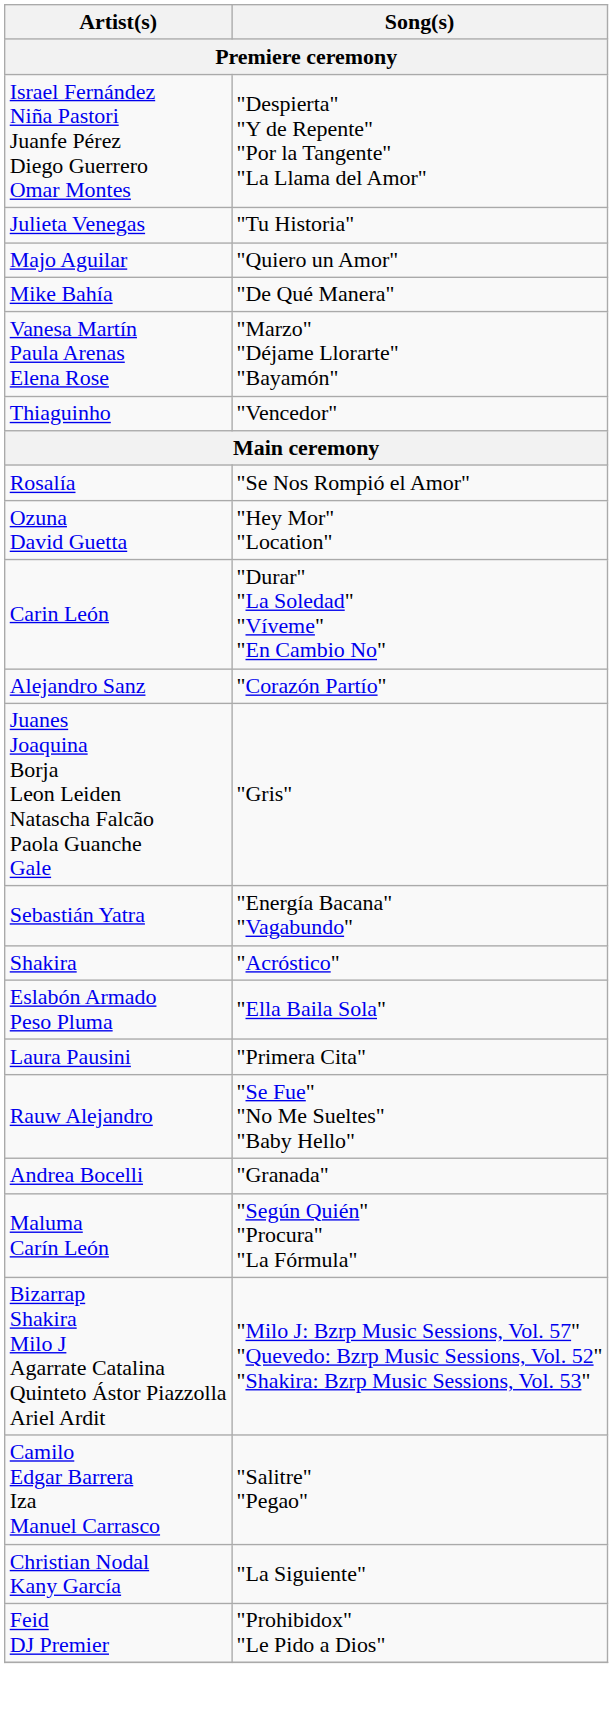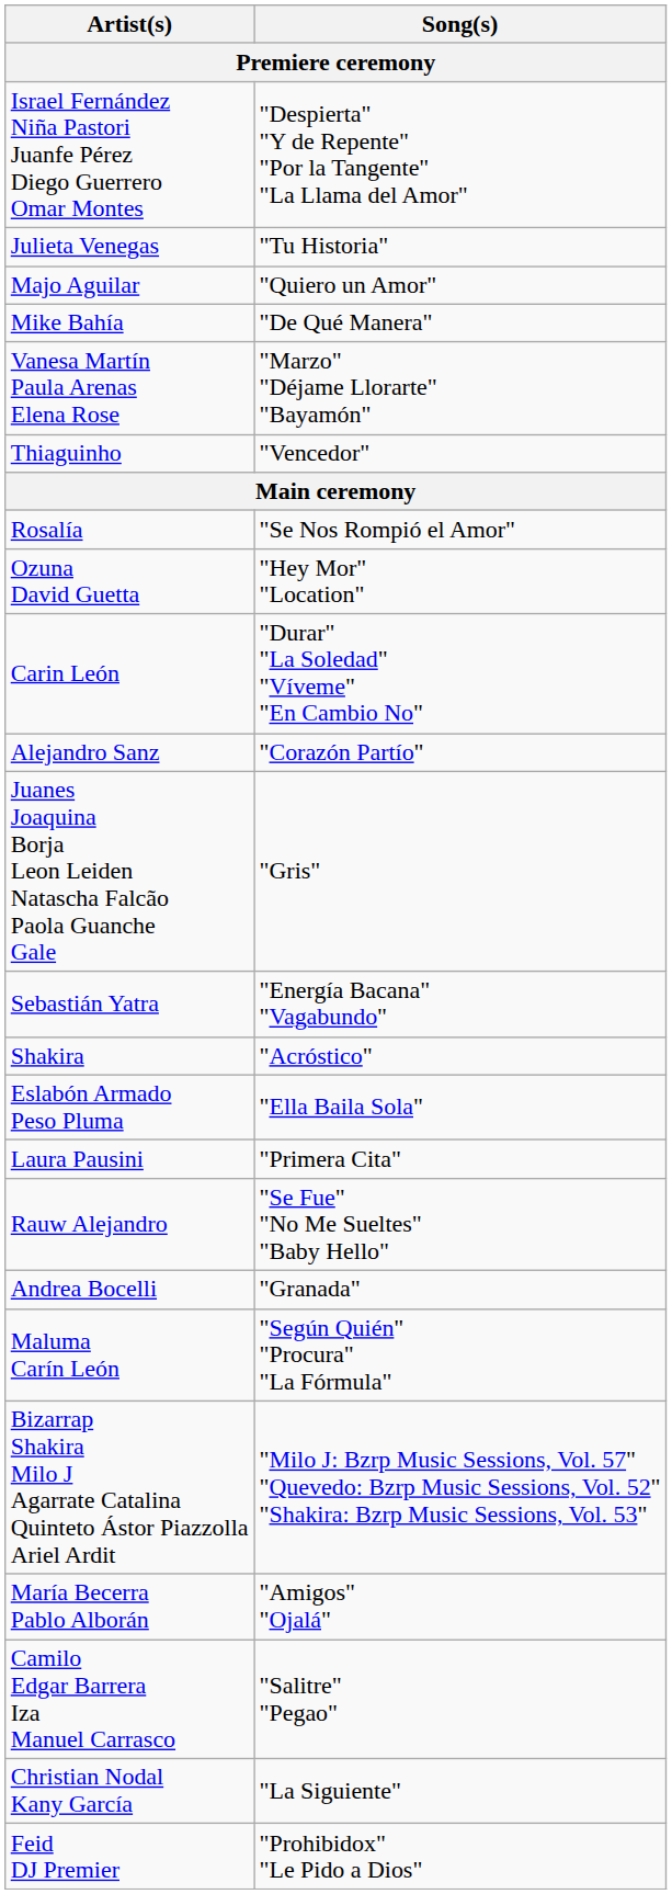+ row: María Becerra Pablo Alborán | "Amigos" "Ojalá"
